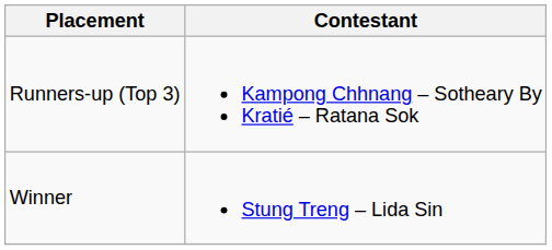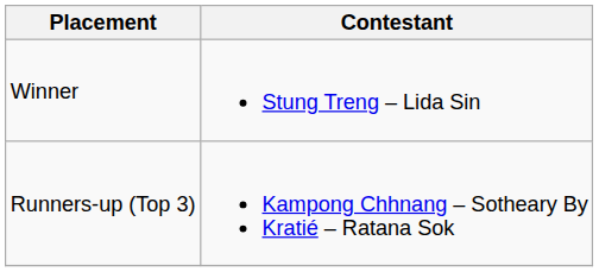rows swapped: Winner <-> Runners-up (Top 3)
